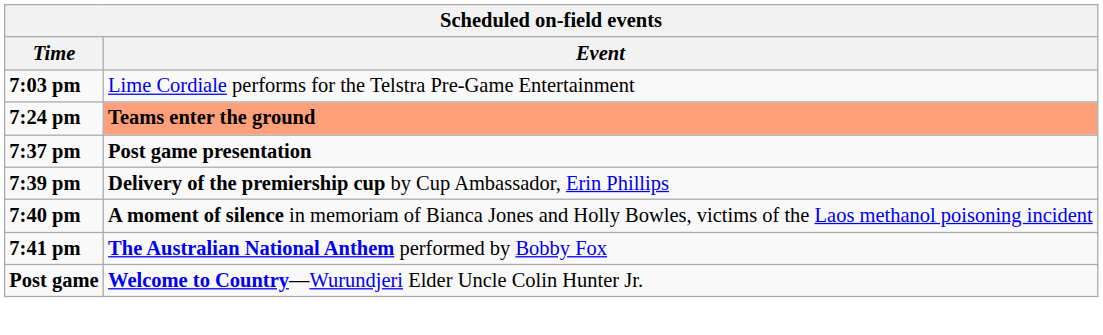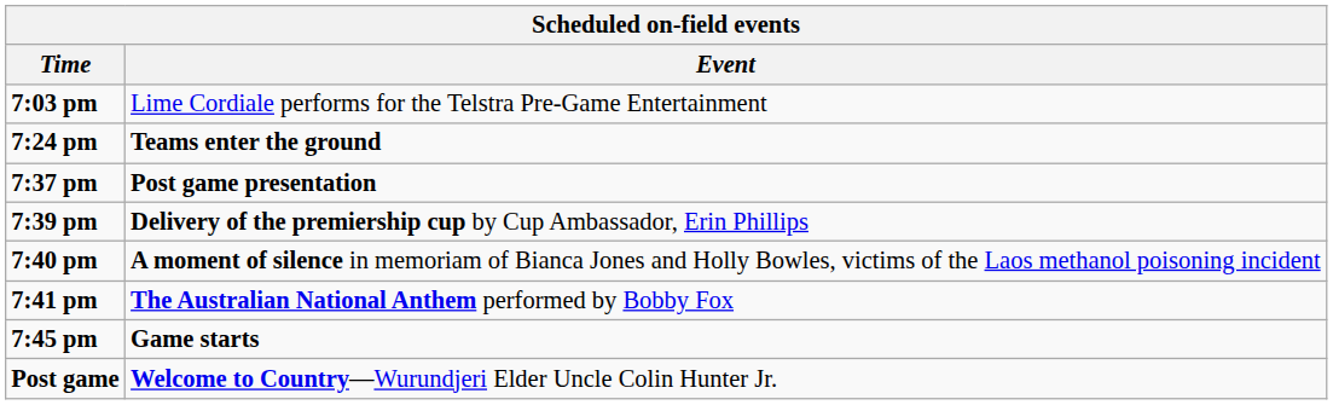7:24 pm | Event: lightsalmon background -> no background
+ row: 7:45 pm | Game starts
